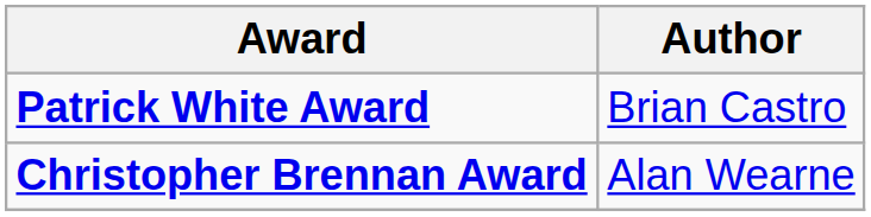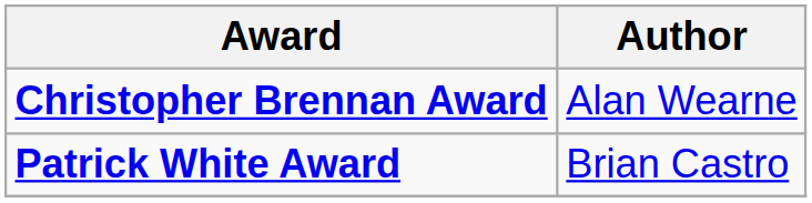rows swapped: Christopher Brennan Award <-> Patrick White Award
